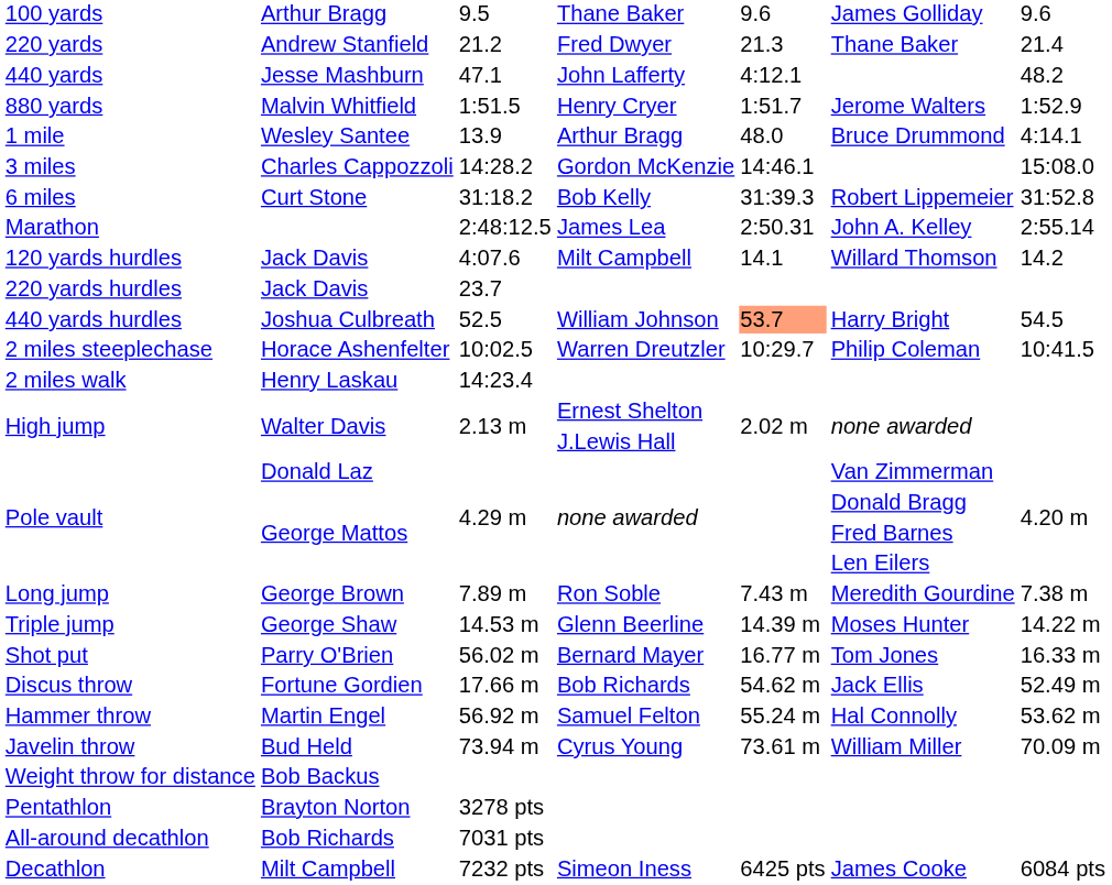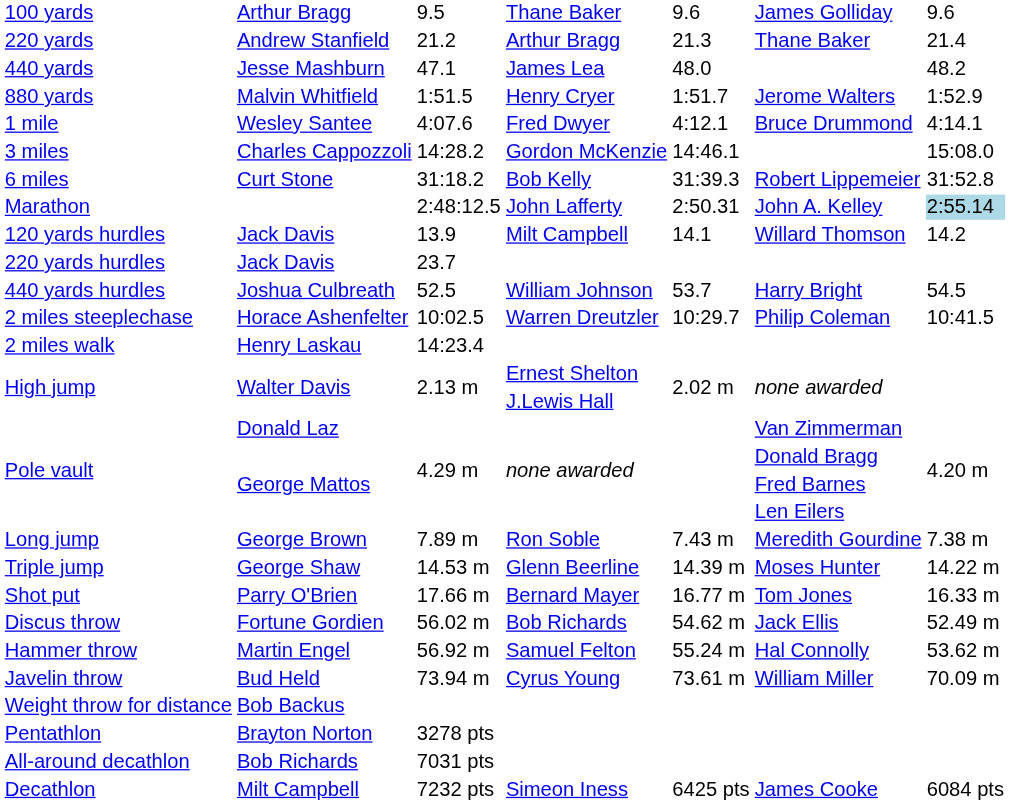220 yards | column 4: Fred Dwyer -> Arthur Bragg
440 yards | column 4: John Lafferty -> James Lea
440 yards | column 5: 4:12.1 -> 48.0
1 mile | column 3: 13.9 -> 4:07.6
1 mile | column 4: Arthur Bragg -> Fred Dwyer
1 mile | column 5: 48.0 -> 4:12.1
Marathon | column 4: James Lea -> John Lafferty
Marathon | column 7: no background -> lightblue background
120 yards hurdles | column 3: 4:07.6 -> 13.9
440 yards hurdles | column 5: lightsalmon background -> no background
Shot put | column 3: 56.02 m -> 17.66 m
Discus throw | column 3: 17.66 m -> 56.02 m
